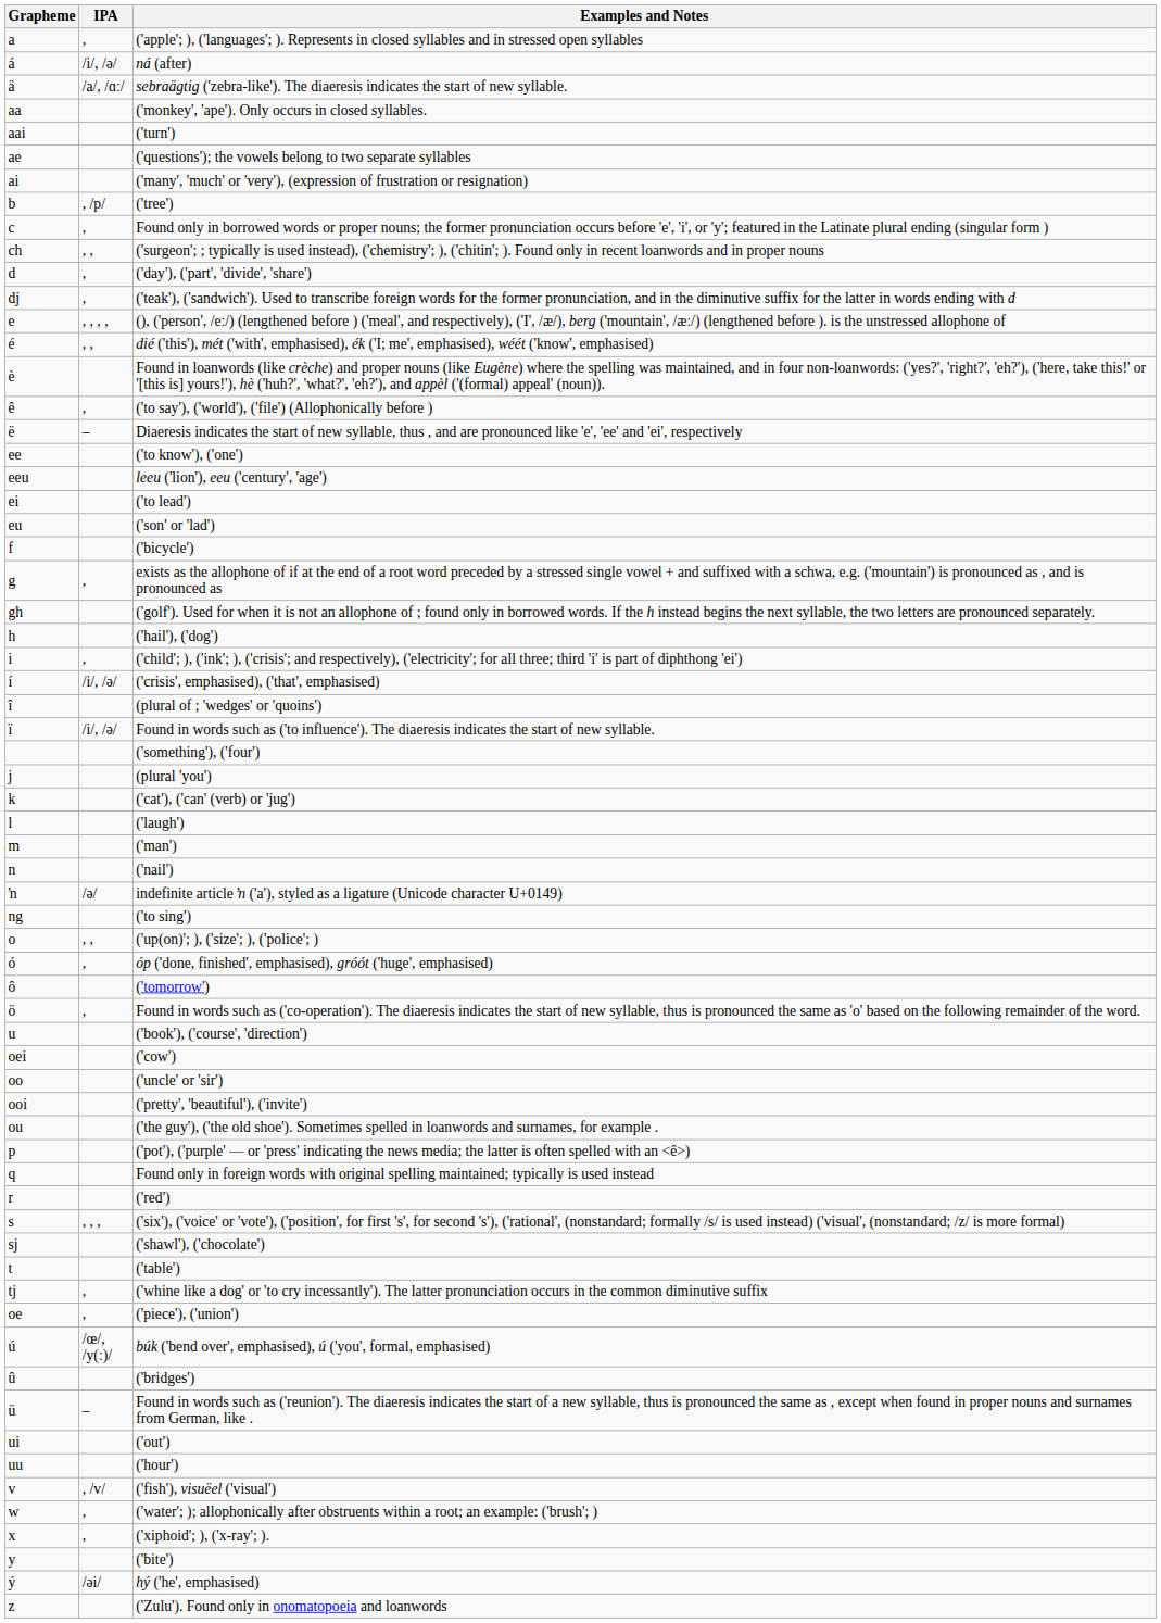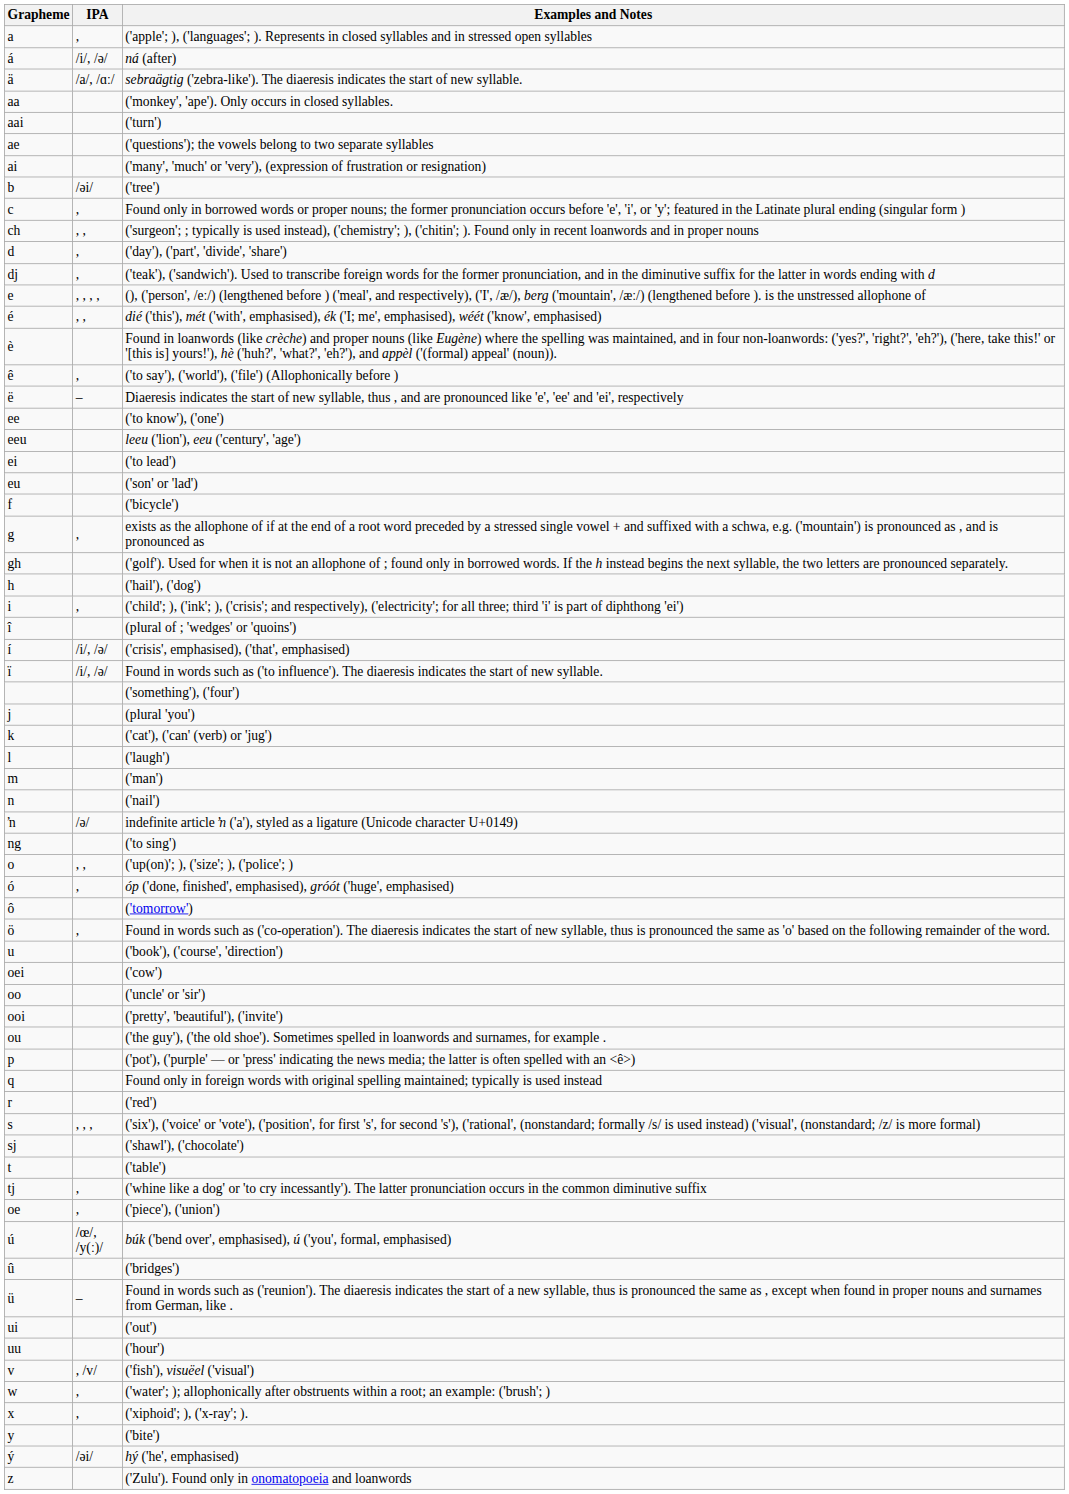('tree') | IPA: , /p/ -> /əi/
rows swapped: ('crisis', emphasised), ('that', emphasised) <-> (plural of ; 'wedges' or 'quoins')
